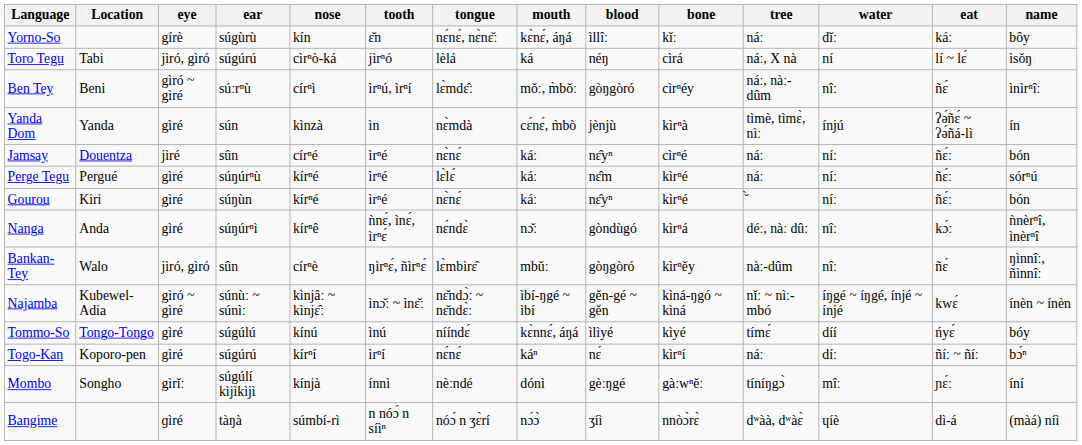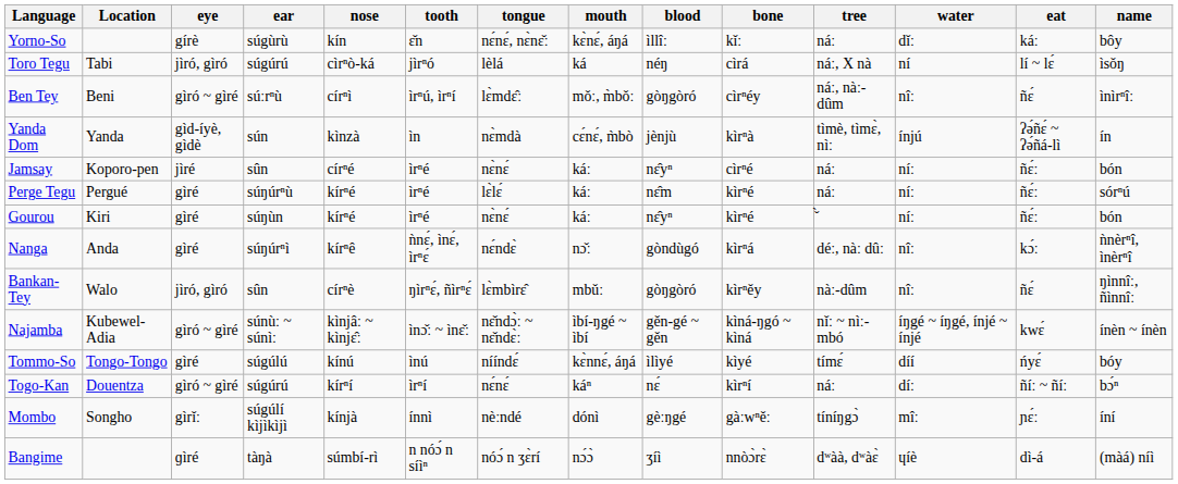Yanda Dom | eye: gìré -> gìd-íyè, gìdè
Jamsay | Location: Douentza -> Koporo-pen
Togo-Kan | Location: Koporo-pen -> Douentza
Togo-Kan | eye: gìré -> gìró ~ gìré
